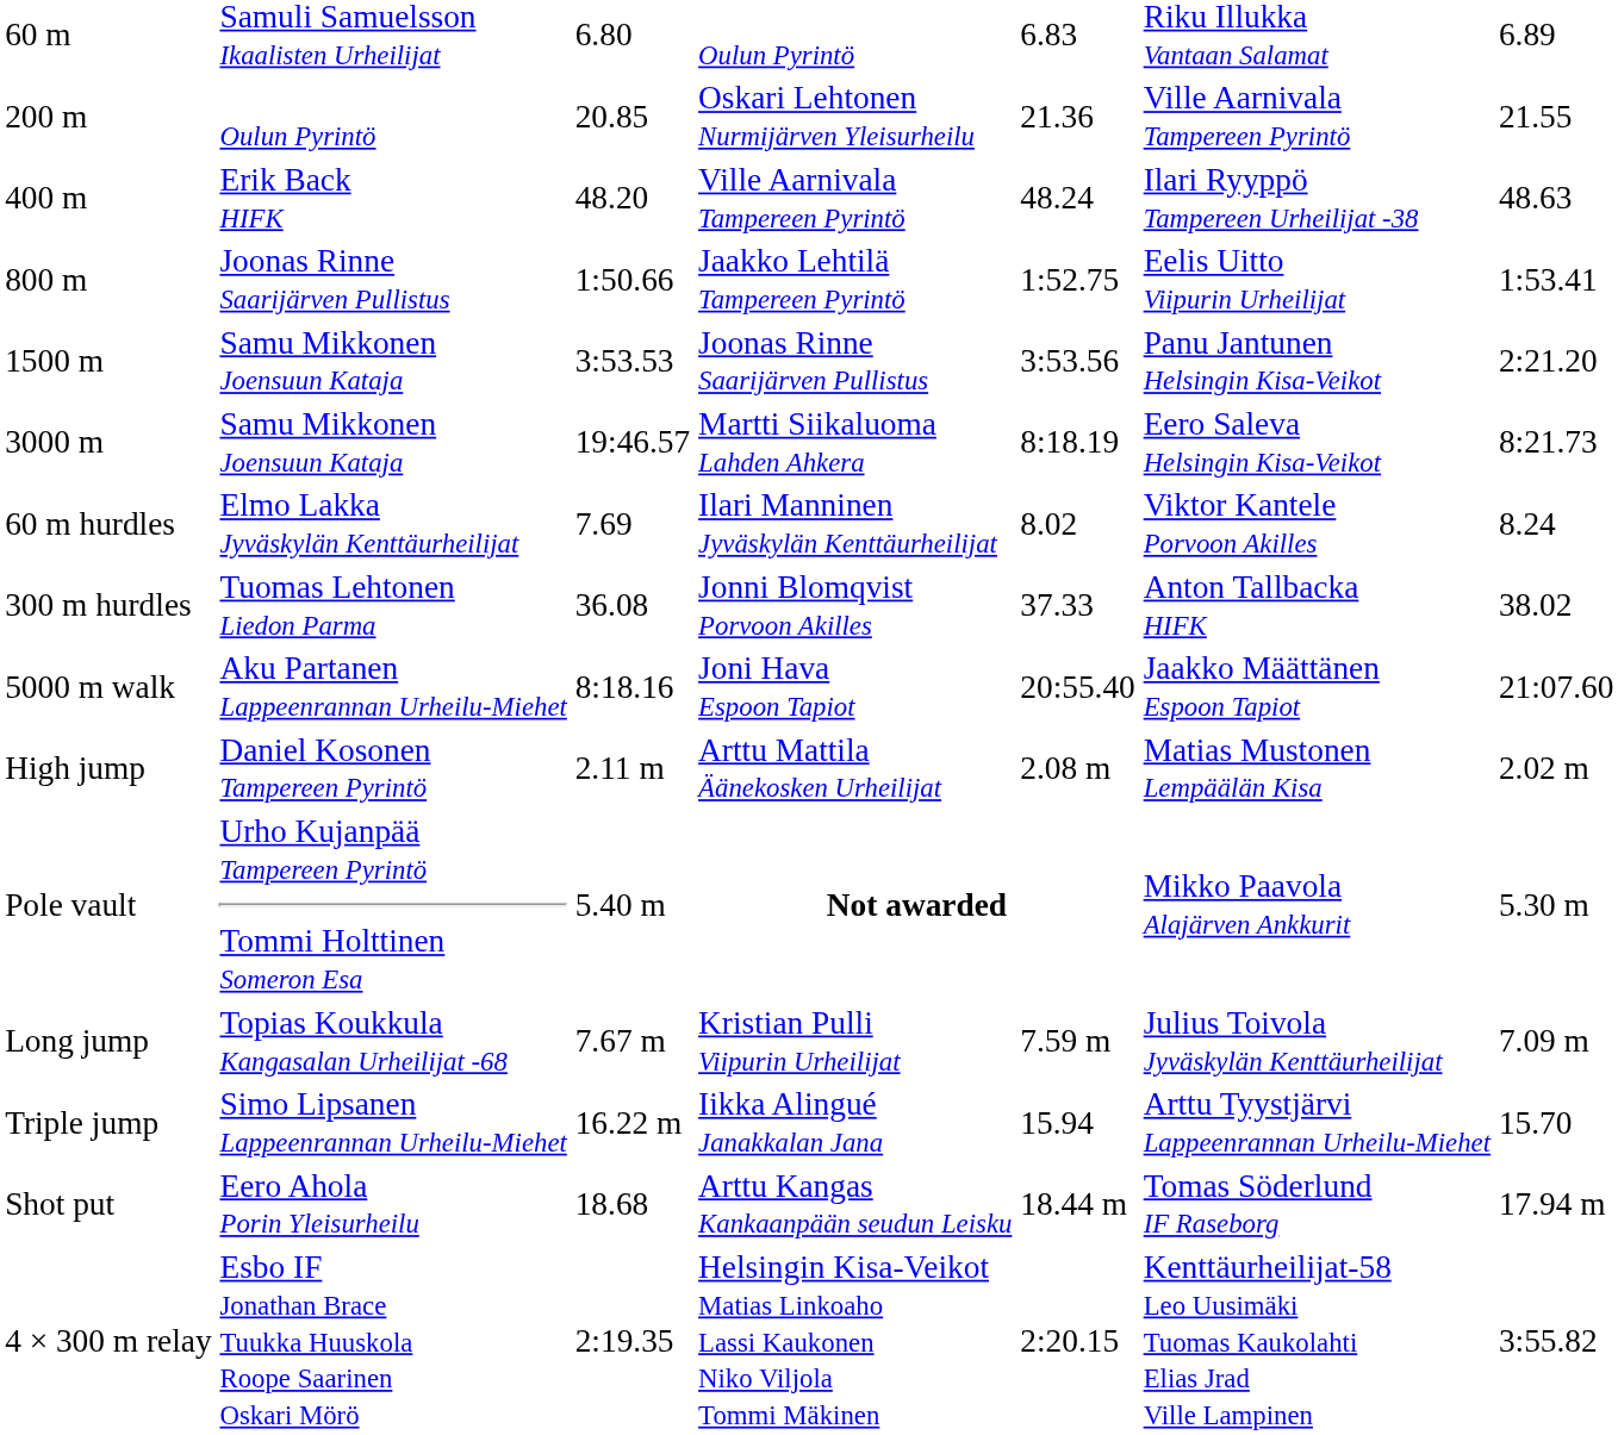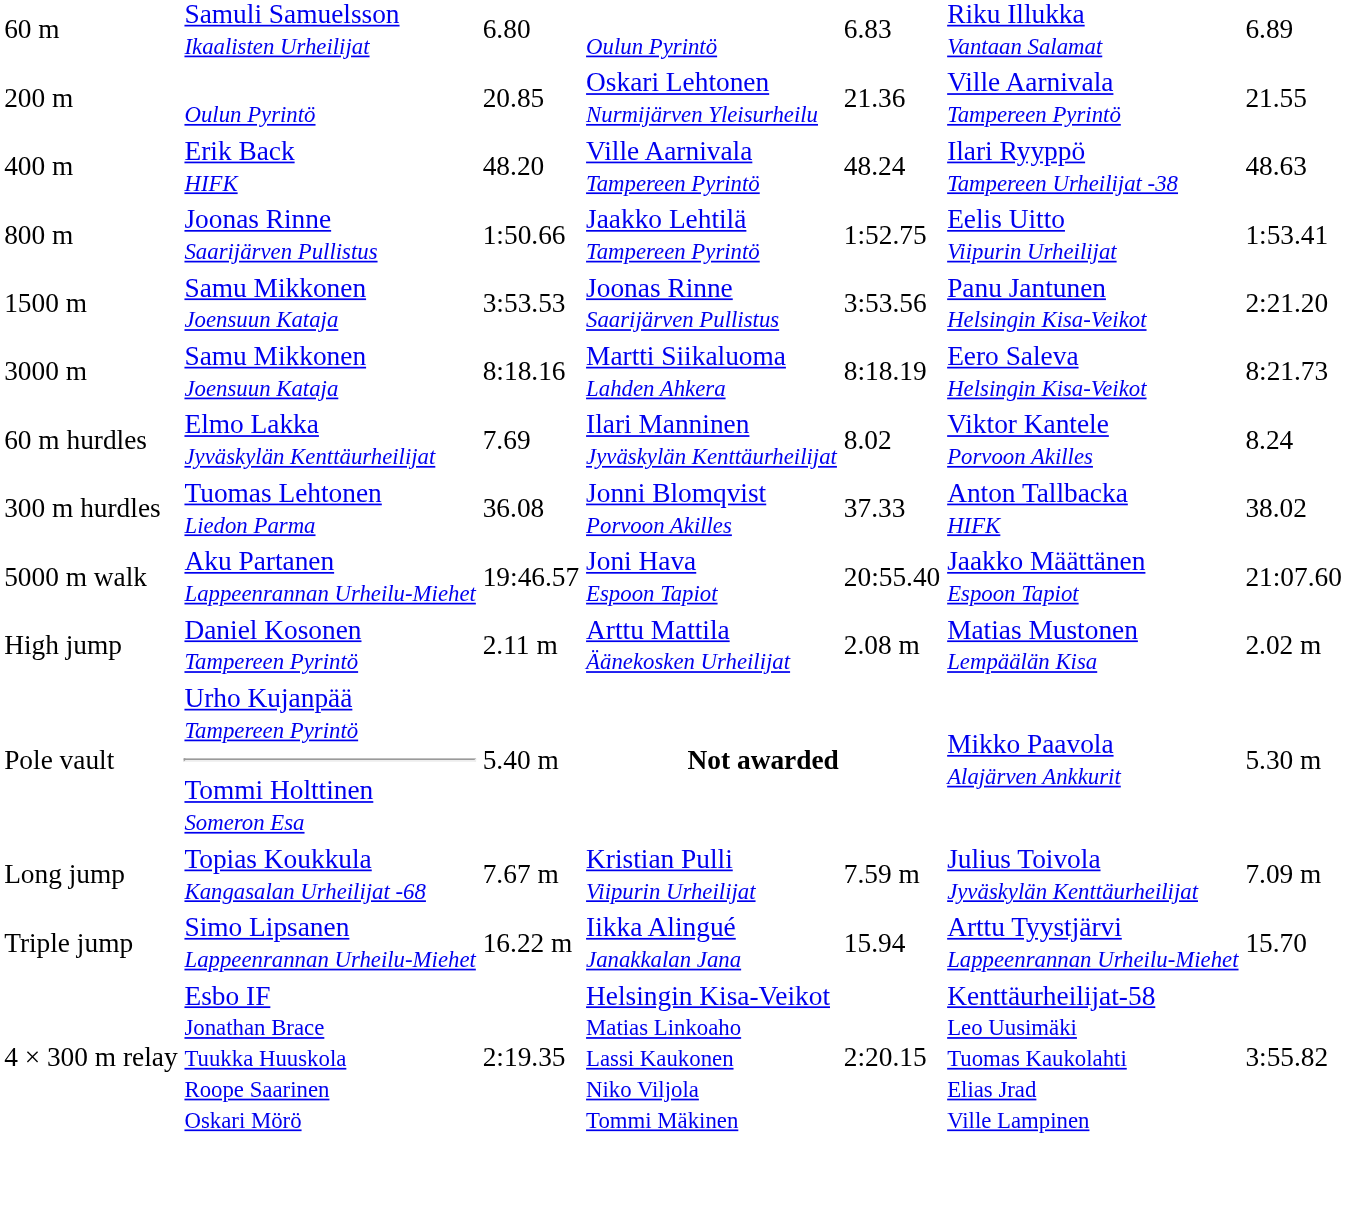3000 m | column 3: 19:46.57 -> 8:18.16
5000 m walk | column 3: 8:18.16 -> 19:46.57
- row: Shot put | Eero Ahola Porin Yleisurheilu | 18.68 | Arttu Kangas Kankaanpään seudun Leisku | 18.44 m | Tomas Söderlund IF Raseborg | 17.94 m
